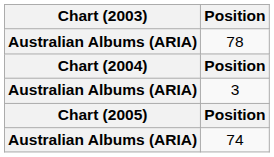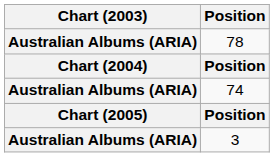rows swapped: 3 <-> 74
